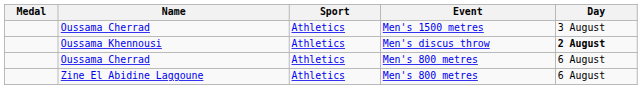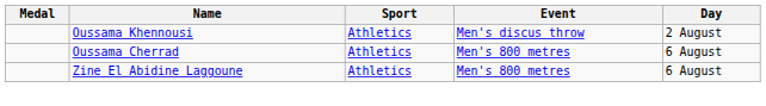- row: Oussama Cherrad | Athletics | Men's 1500 metres | 3 August
Oussama Khennousi | Day: bold -> normal
